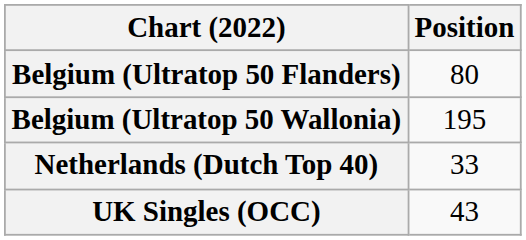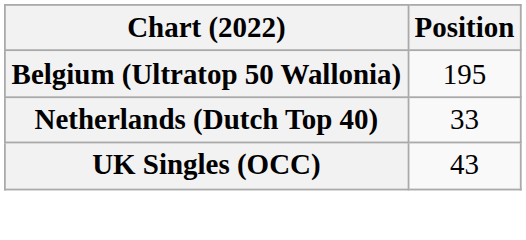- row: Belgium (Ultratop 50 Flanders) | 80
